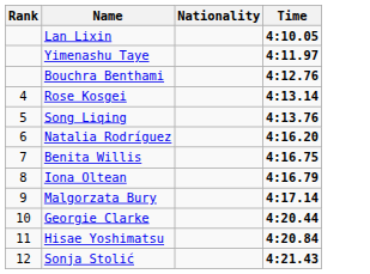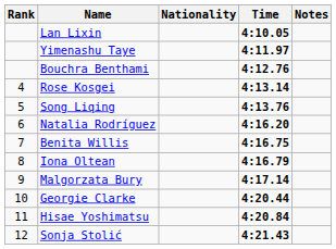+ column: Notes
